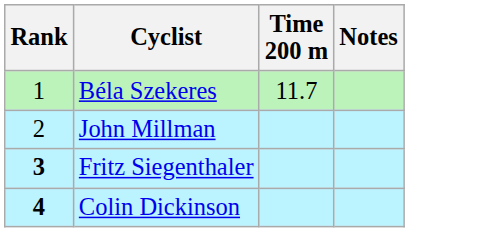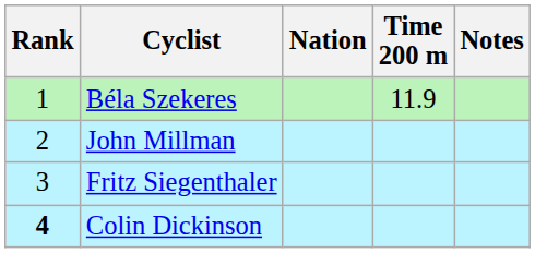+ column: Nation
Béla Szekeres | Time 200 m: 11.7 -> 11.9
Fritz Siegenthaler | Rank: bold -> normal
